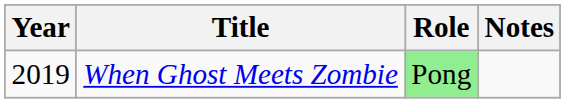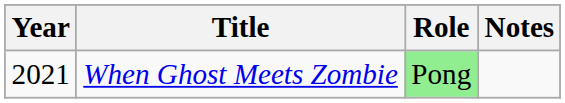When Ghost Meets Zombie | Year: 2019 -> 2021
